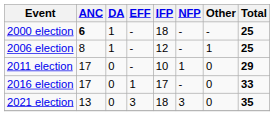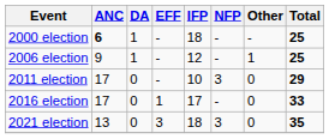2006 election | ANC: 8 -> 9
2011 election | NFP: 1 -> 3
